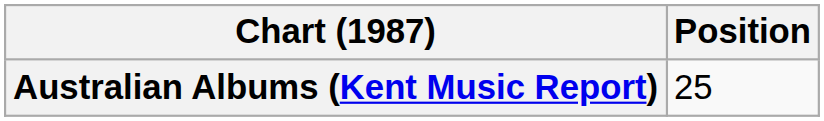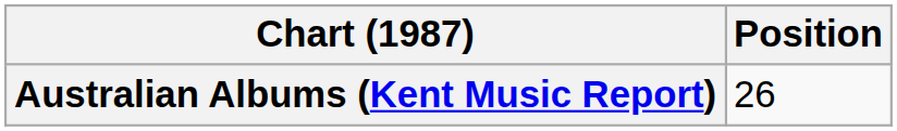Australian Albums (Kent Music Report) | Position: 25 -> 26
